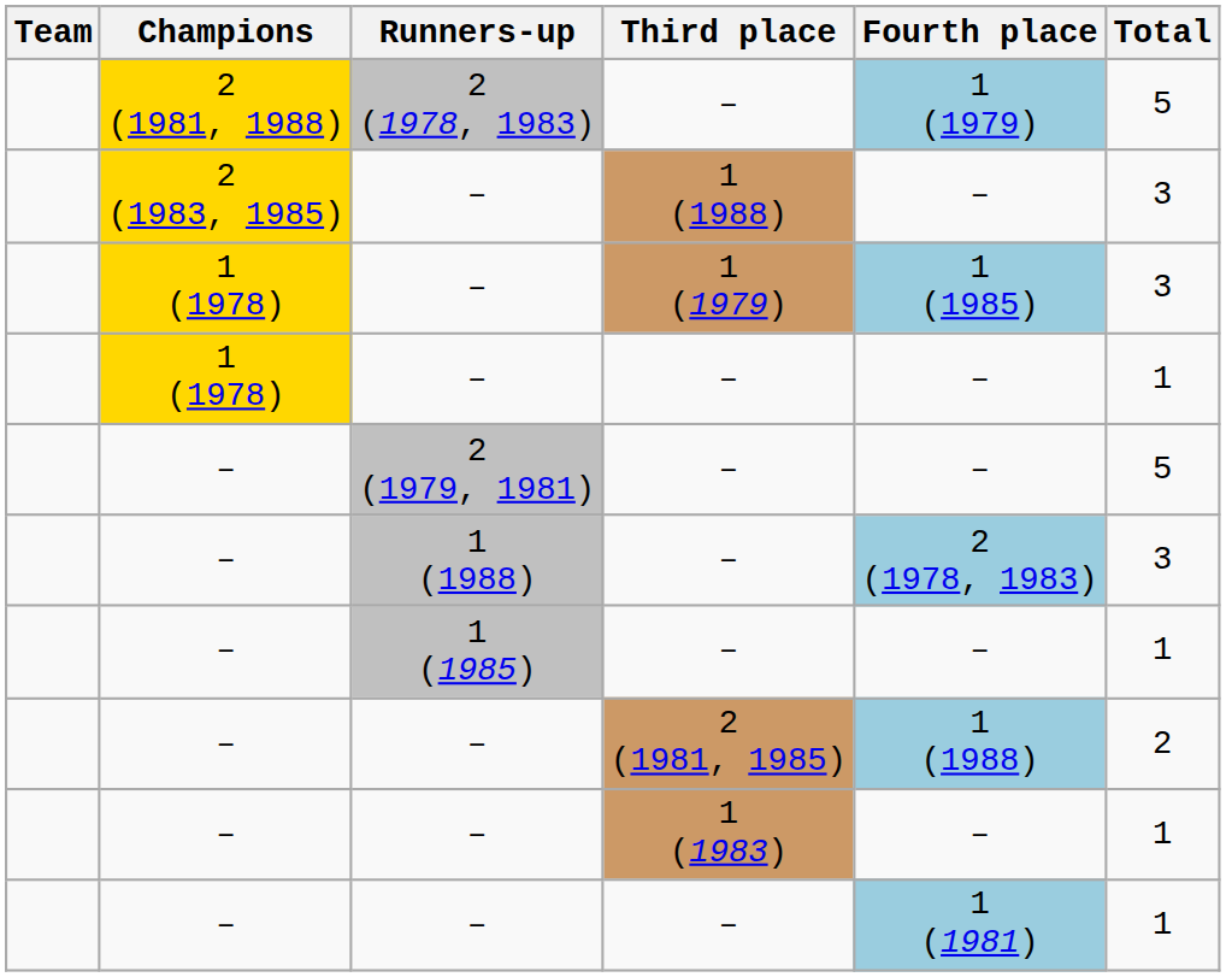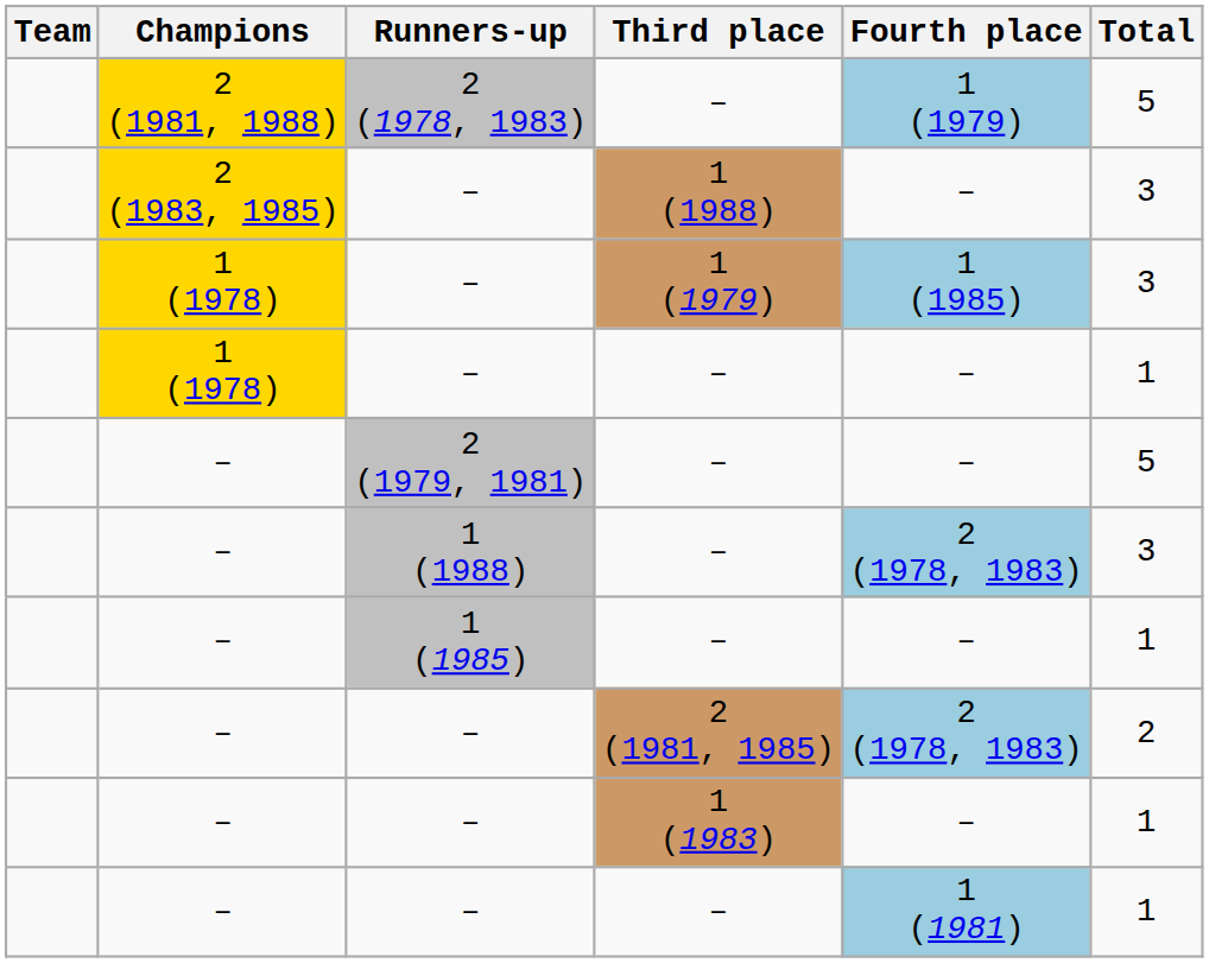– / 2 (1981, 1985) | Fourth place: 1 (1988) -> 2 (1978, 1983)
